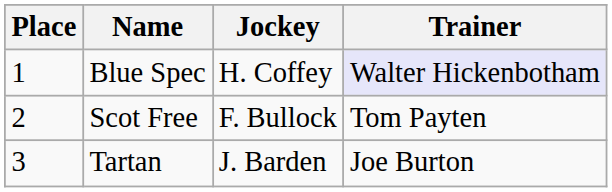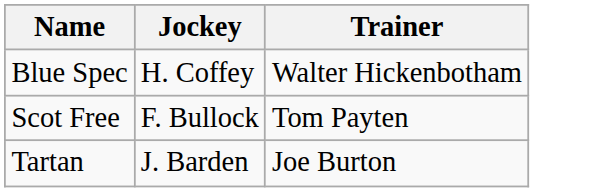- column: Place | 1 | 2 | 3
Blue Spec | Trainer: lavender background -> no background
